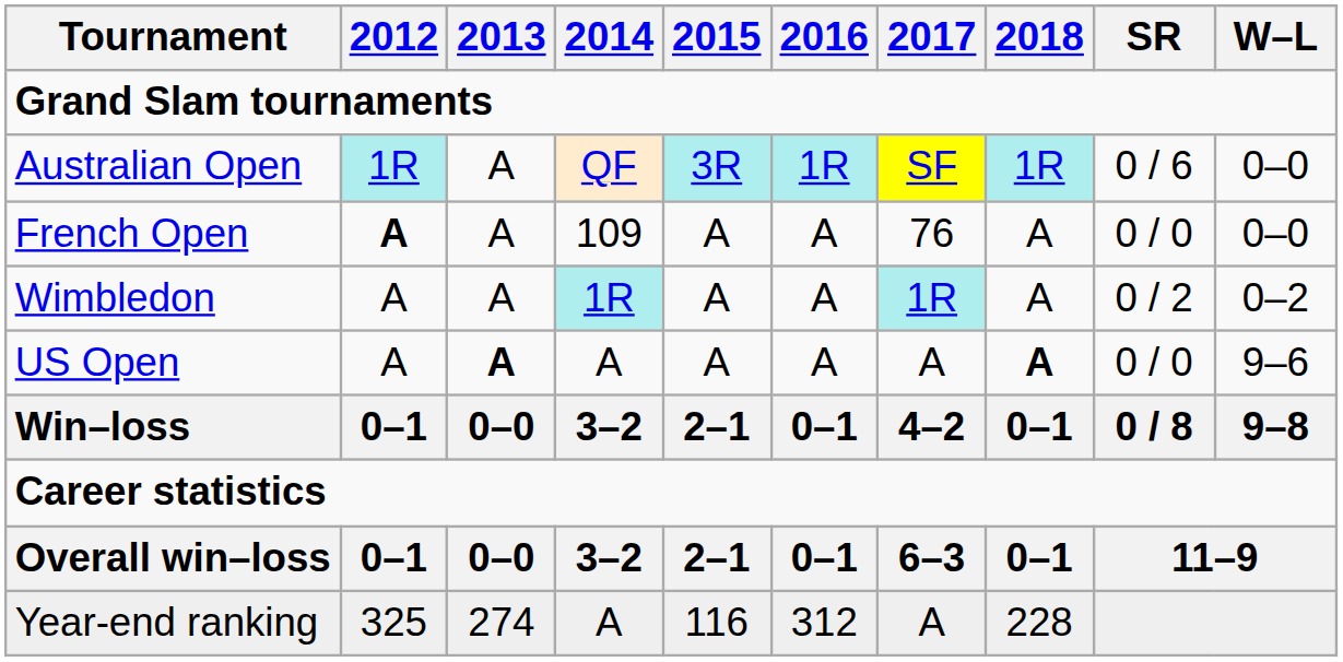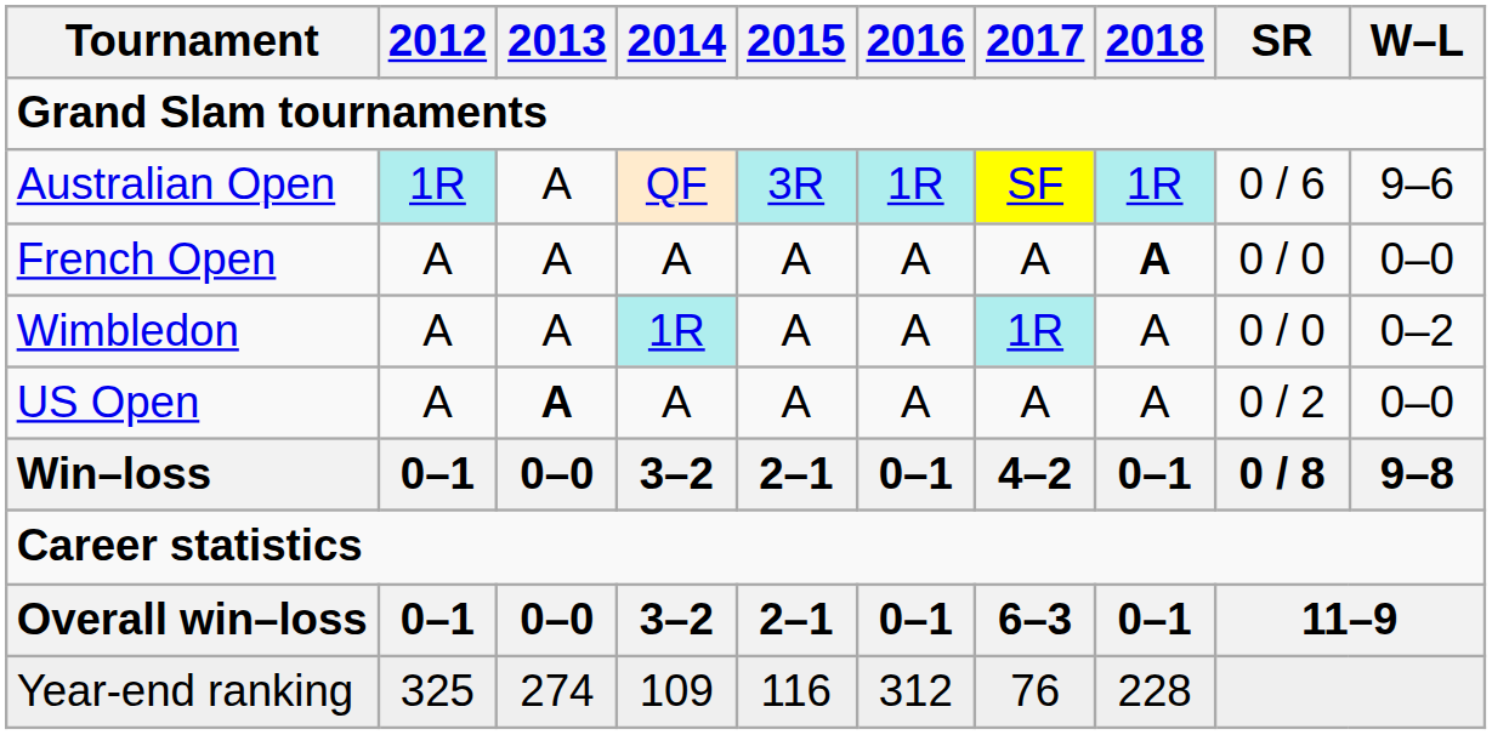Australian Open | W–L: 0–0 -> 9–6
French Open | 2012: bold -> normal
French Open | 2014: 109 -> A
French Open | 2017: 76 -> A
French Open | 2018: normal -> bold
Wimbledon | SR: 0 / 2 -> 0 / 0
US Open | 2018: bold -> normal
US Open | SR: 0 / 0 -> 0 / 2
US Open | W–L: 9–6 -> 0–0
Year-end ranking | 2014: A -> 109
Year-end ranking | 2017: A -> 76
